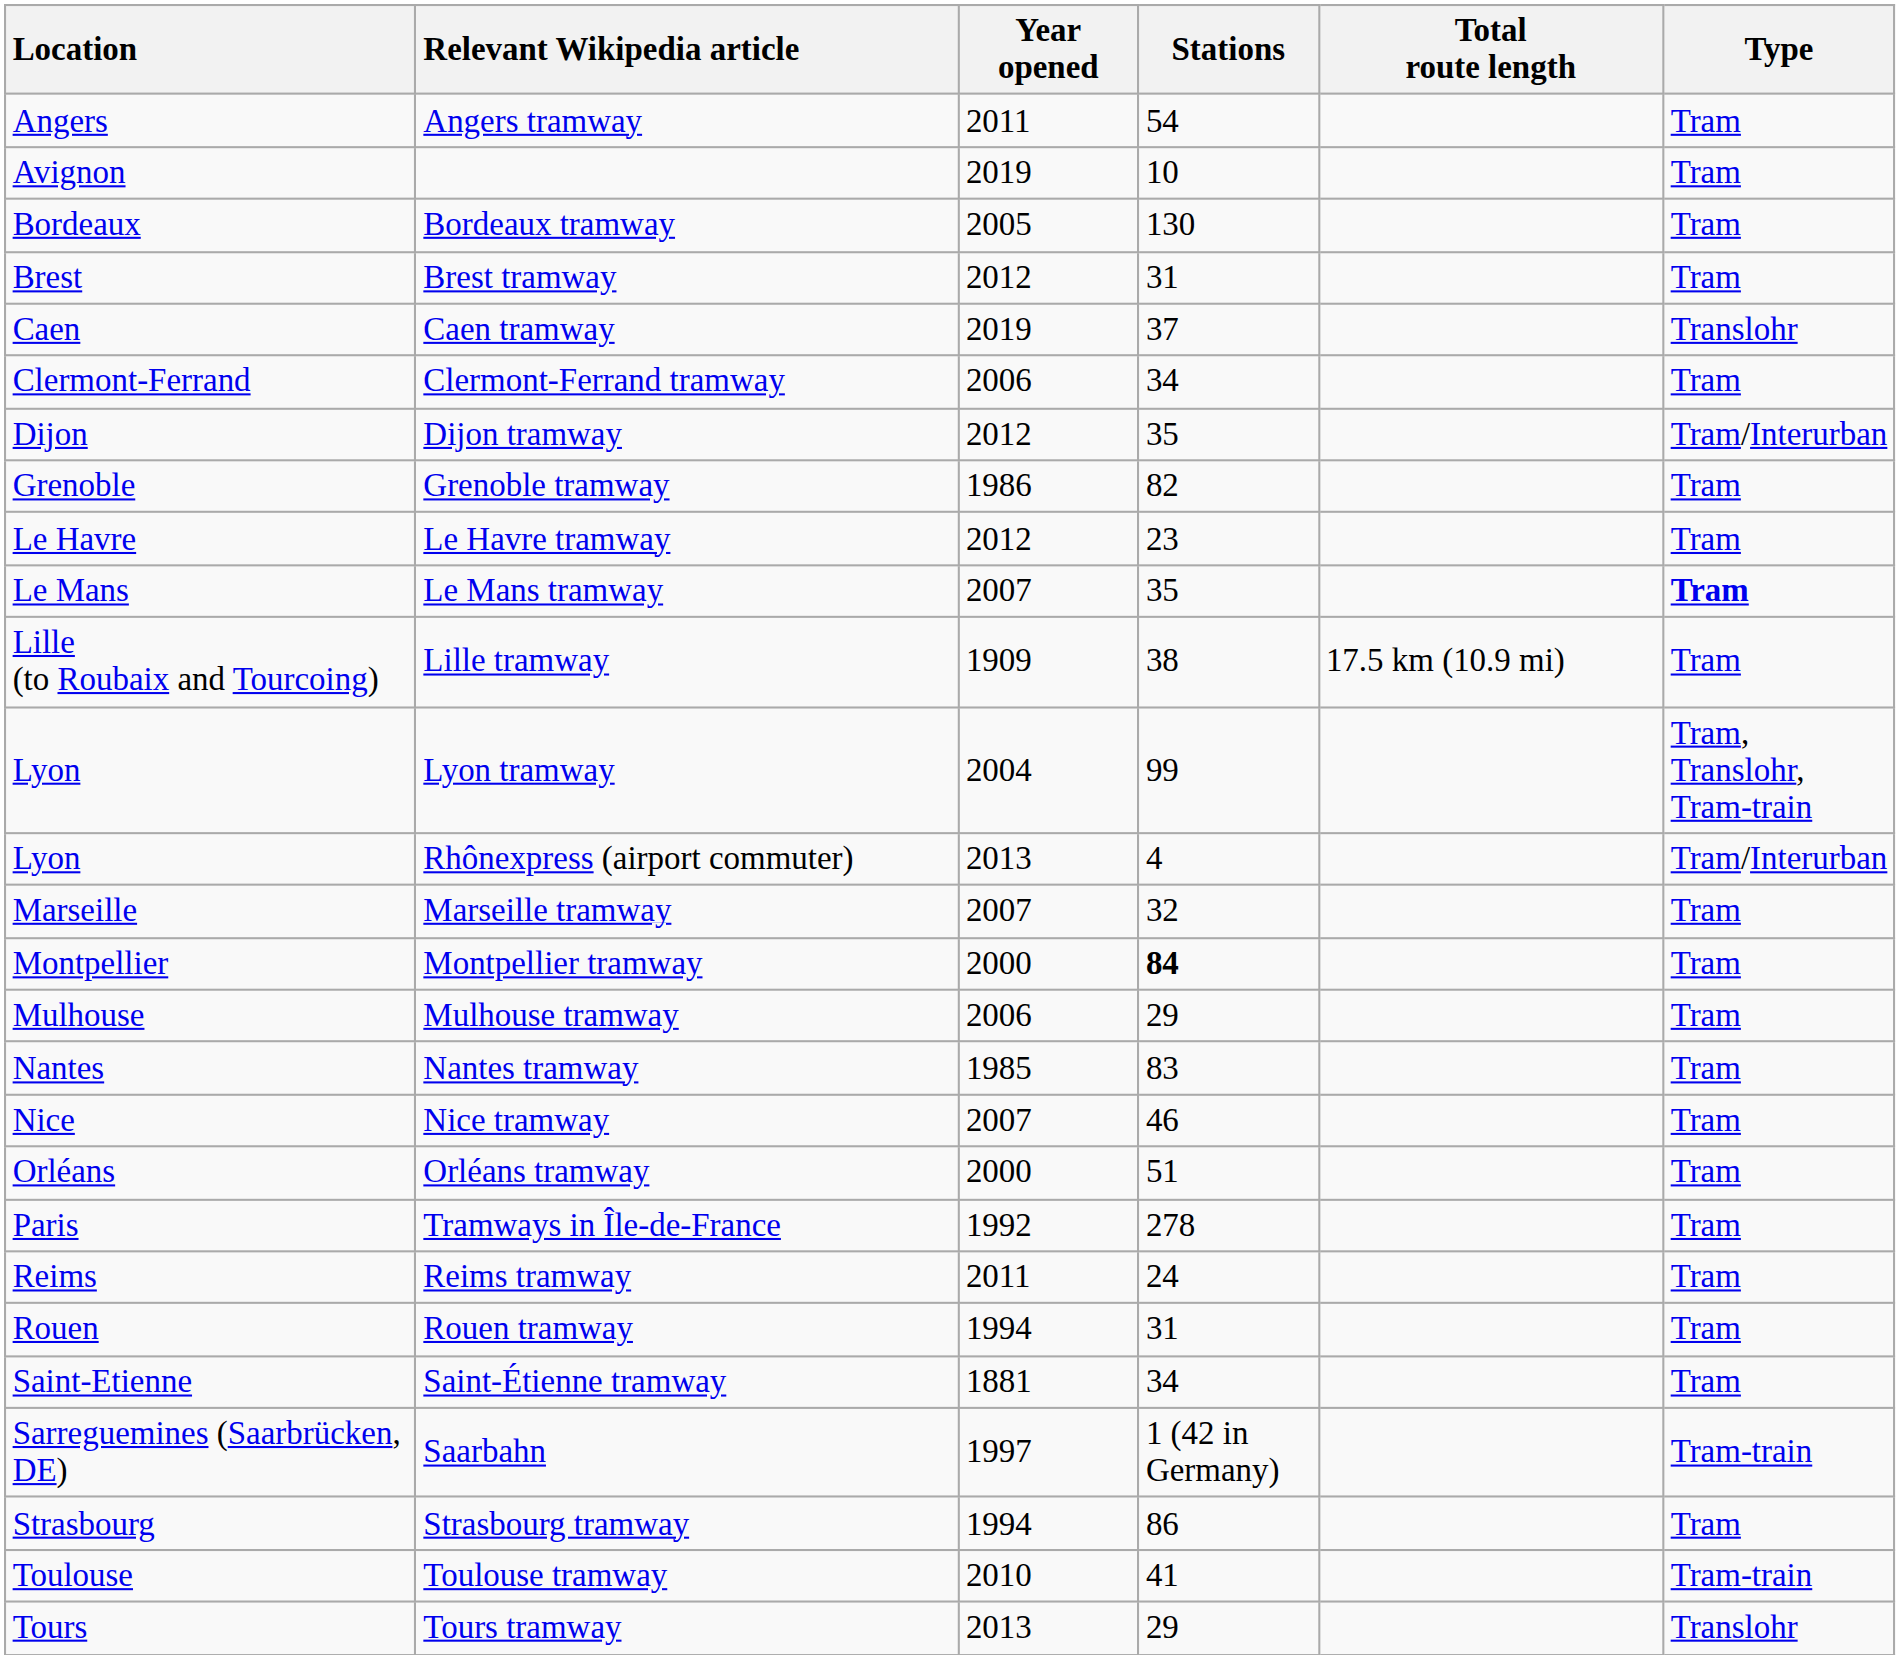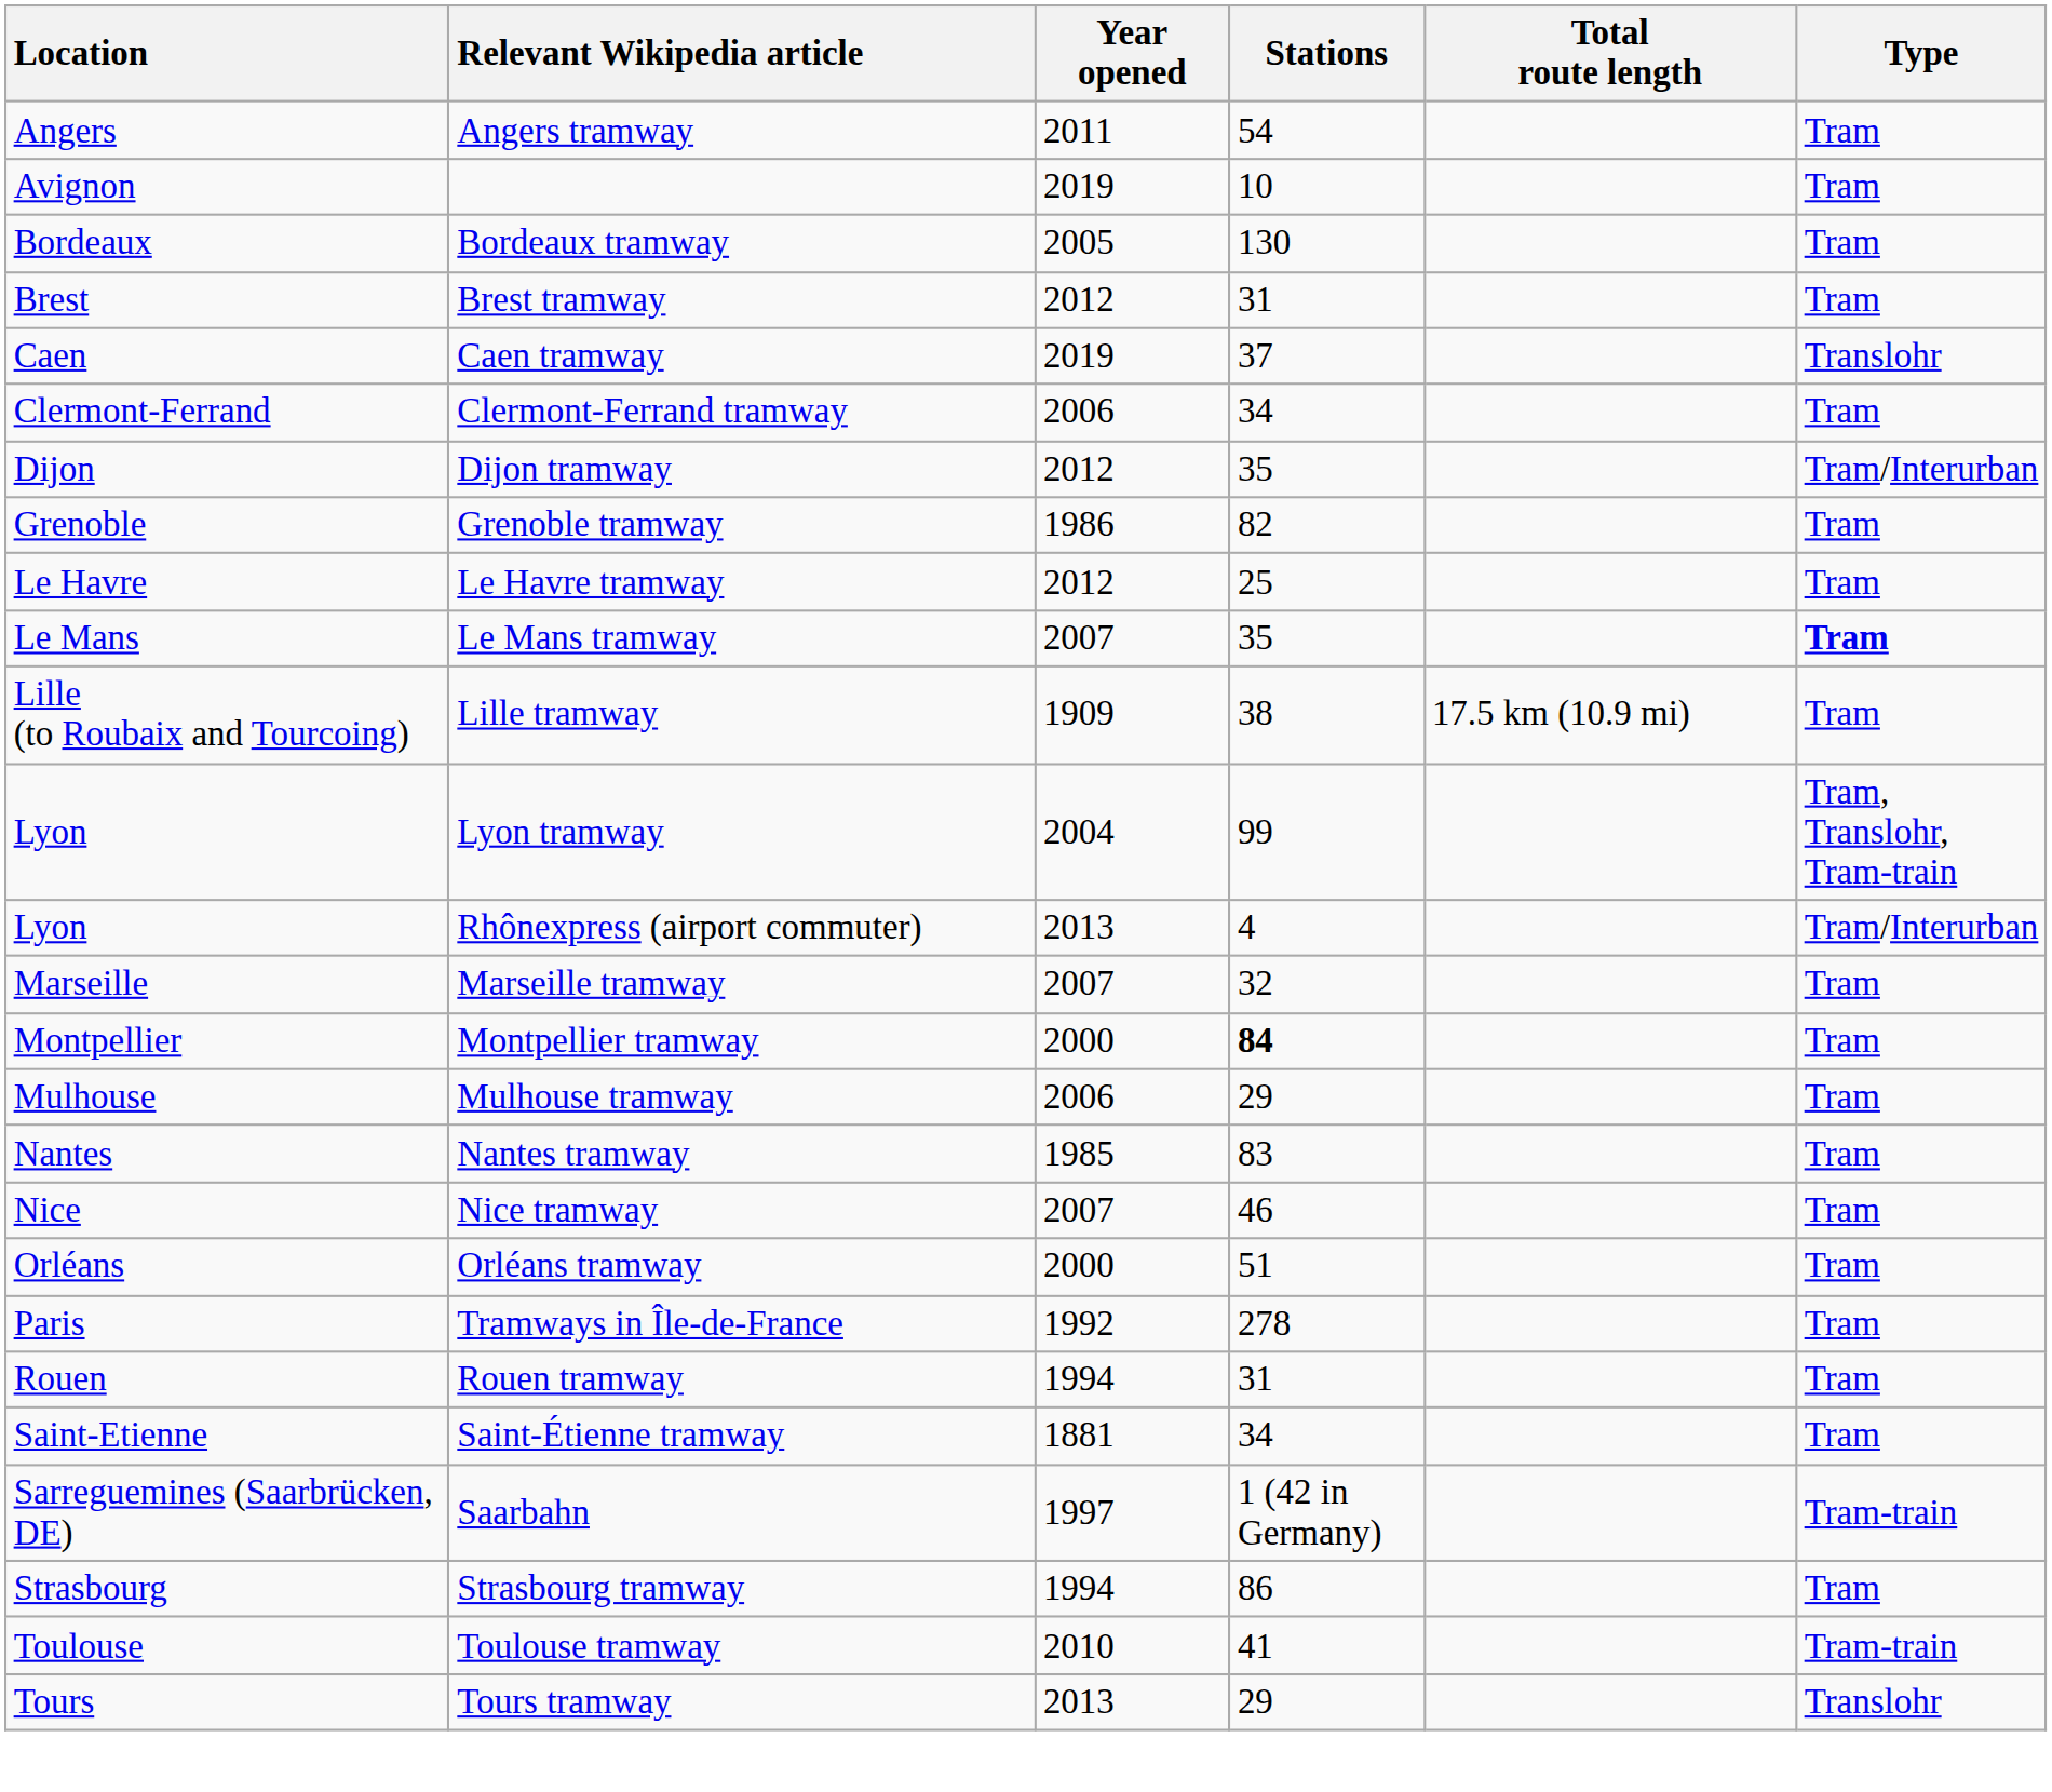Le Havre tramway | Stations: 23 -> 25
- row: Reims | Reims tramway | 2011 | 24 | Tram
